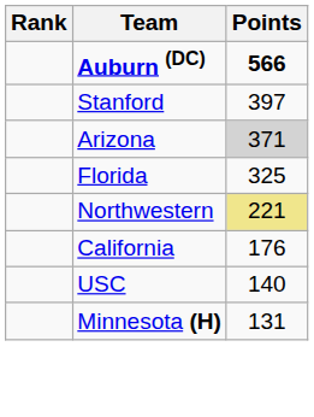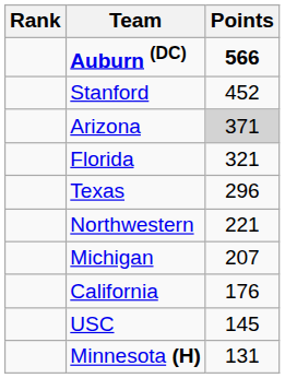Stanford | Points: 397 -> 452
Florida | Points: 325 -> 321
+ row: Texas | 296
Northwestern | Points: khaki background -> no background
+ row: Michigan | 207
USC | Points: 140 -> 145
